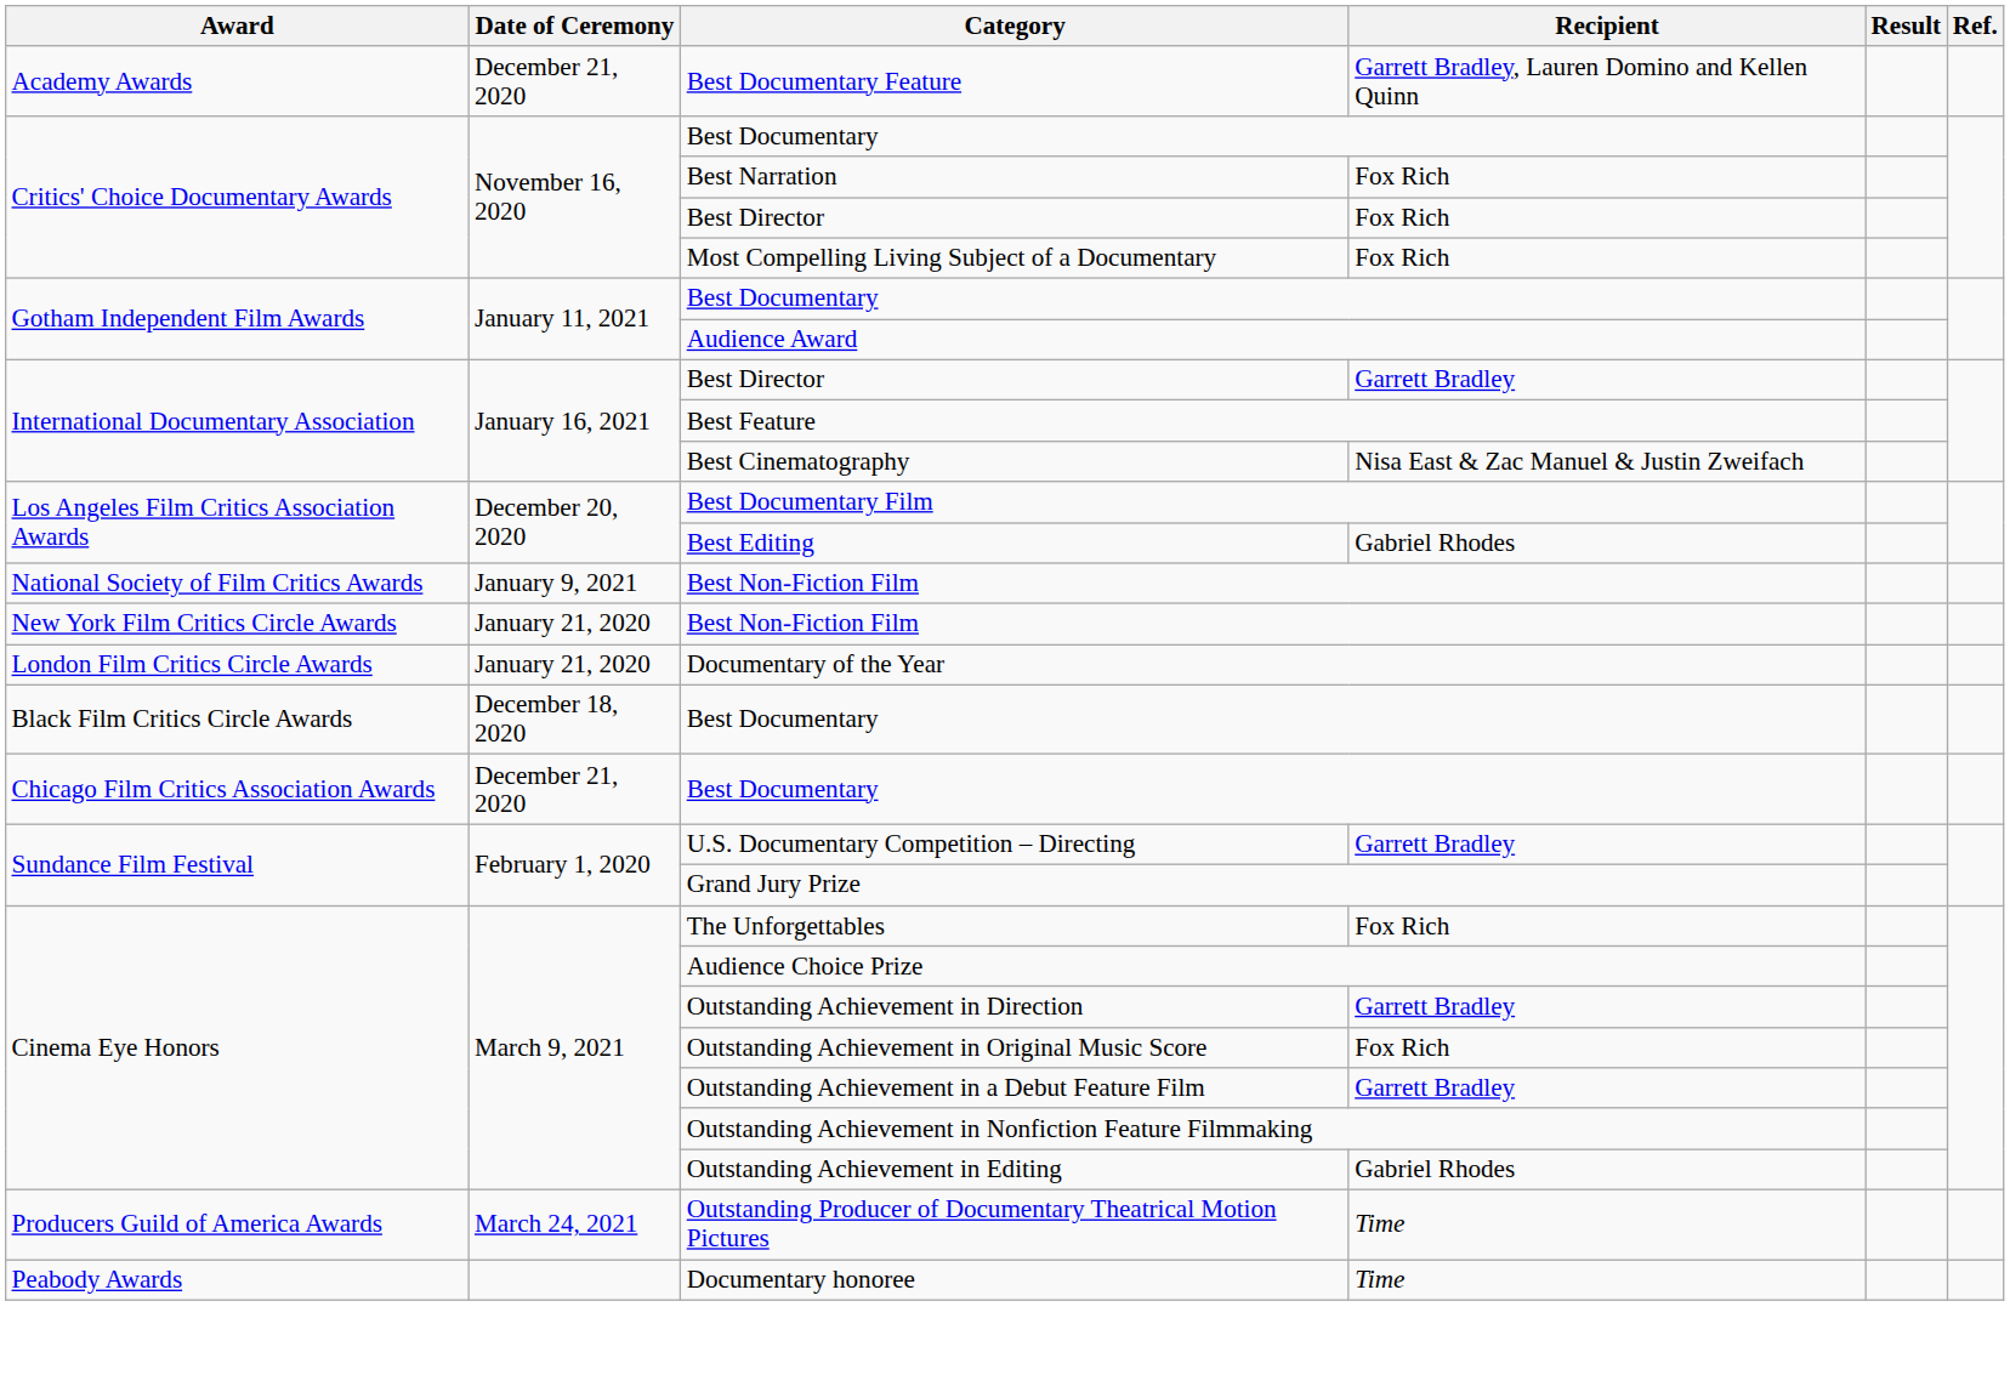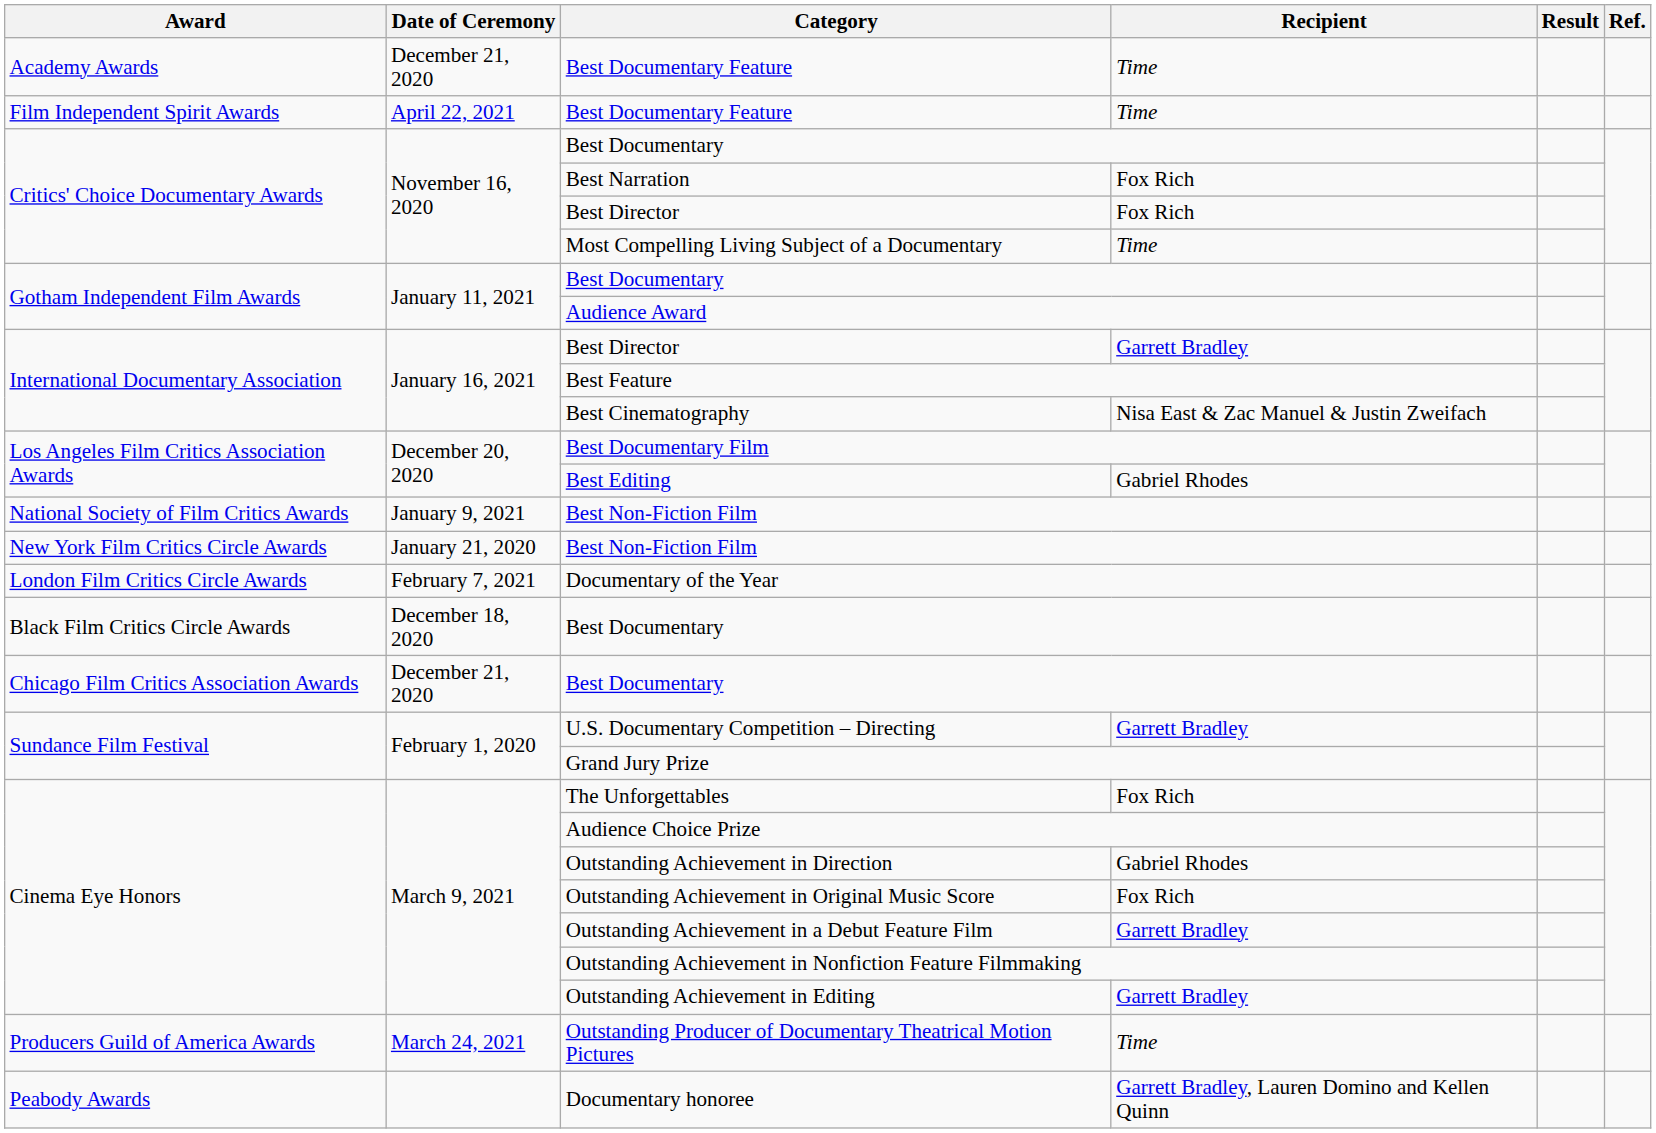Academy Awards / Best Documentary Feature | Recipient: Garrett Bradley, Lauren Domino and Kellen Quinn -> Time
+ row: Film Independent Spirit Awards | April 22, 2021 | Best Documentary Feature | Time
Most Compelling Living Subject of a Documentary | Recipient: Fox Rich -> Time
Documentary of the Year | Date of Ceremony: January 21, 2020 -> February 7, 2021
Outstanding Achievement in Direction | Recipient: Garrett Bradley -> Gabriel Rhodes
Outstanding Achievement in Editing | Recipient: Gabriel Rhodes -> Garrett Bradley
Documentary honoree | Recipient: Time -> Garrett Bradley, Lauren Domino and Kellen Quinn
